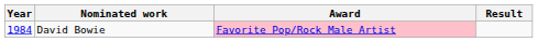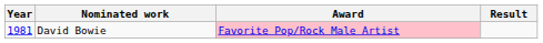David Bowie | Year: 1984 -> 1981
